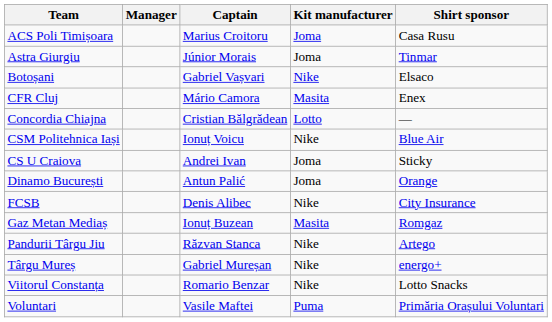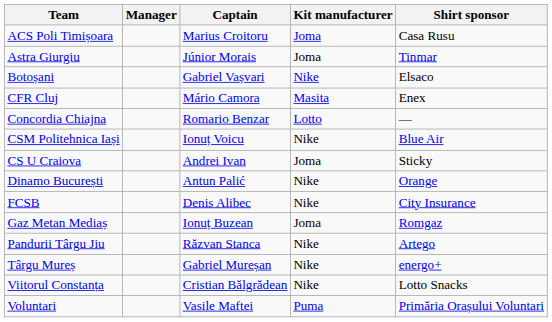Concordia Chiajna | Captain: Cristian Bălgrădean -> Romario Benzar
Dinamo București | Kit manufacturer: Joma -> Nike
Gaz Metan Mediaș | Kit manufacturer: Masita -> Joma
Viitorul Constanța | Captain: Romario Benzar -> Cristian Bălgrădean
